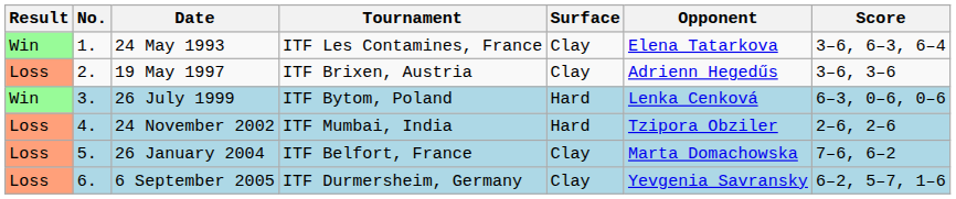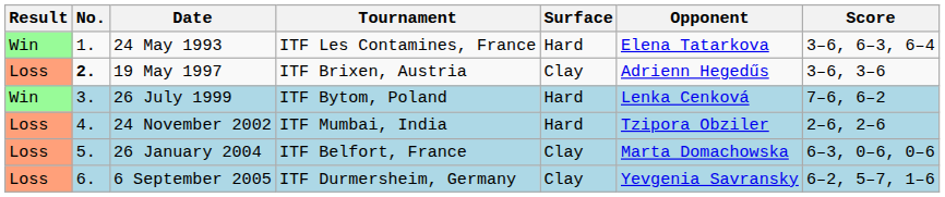24 May 1993 | Surface: Clay -> Hard
19 May 1997 | No.: normal -> bold
26 July 1999 | Score: 6–3, 0–6, 0–6 -> 7–6, 6–2
26 January 2004 | Score: 7–6, 6–2 -> 6–3, 0–6, 0–6
